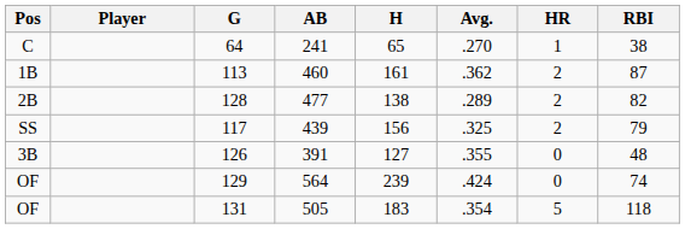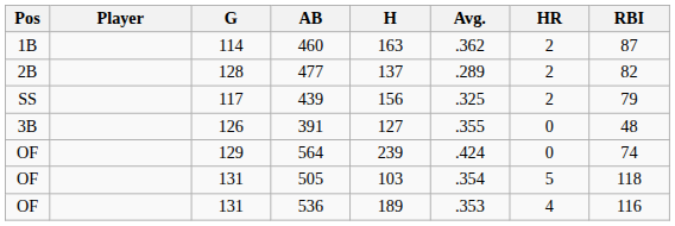- row: C | 64 | 241 | 65 | .270 | 1 | 38
460 | G: 113 -> 114
460 | H: 161 -> 163
477 | H: 138 -> 137
505 | H: 183 -> 103
+ row: OF | 131 | 536 | 189 | .353 | 4 | 116
